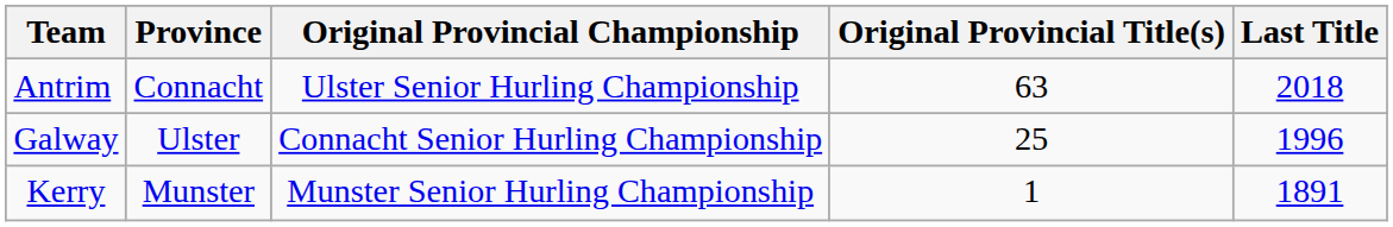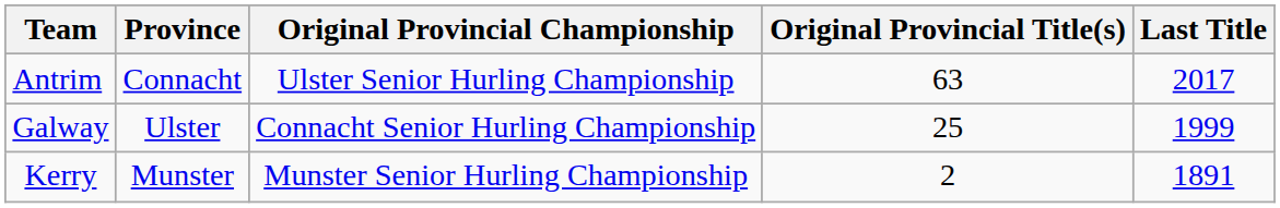Antrim | Last Title: 2018 -> 2017
Galway | Last Title: 1996 -> 1999
Kerry | Original Provincial Title(s): 1 -> 2
